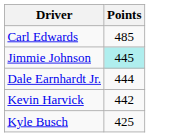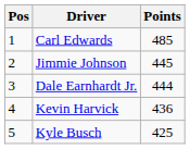+ column: Pos | 1 | 2 | 3 | 4 | 5
Jimmie Johnson | Points: paleturquoise background -> no background
Kevin Harvick | Points: 442 -> 436
